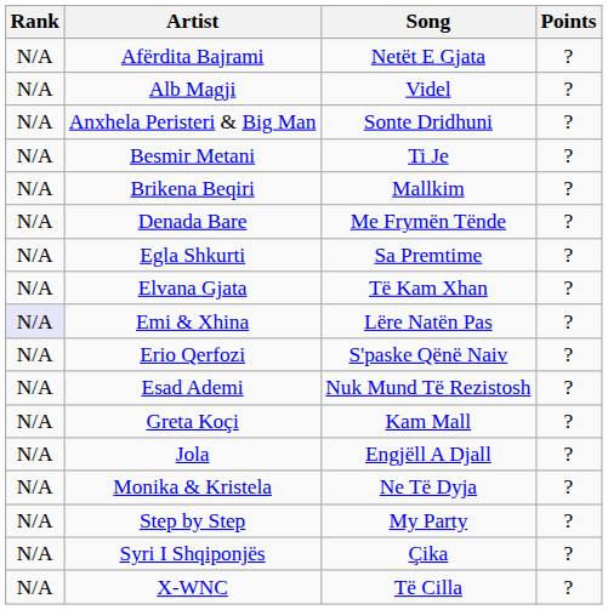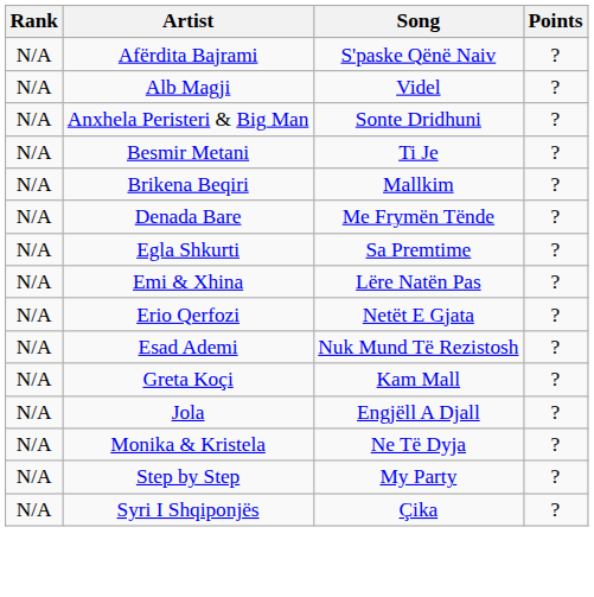Afërdita Bajrami | Song: Netët E Gjata -> S'paske Qënë Naiv
- row: N/A | Elvana Gjata | Të Kam Xhan | ?
Emi & Xhina | Rank: lavender background -> no background
Erio Qerfozi | Song: S'paske Qënë Naiv -> Netët E Gjata
- row: N/A | X-WNC | Të Cilla | ?
